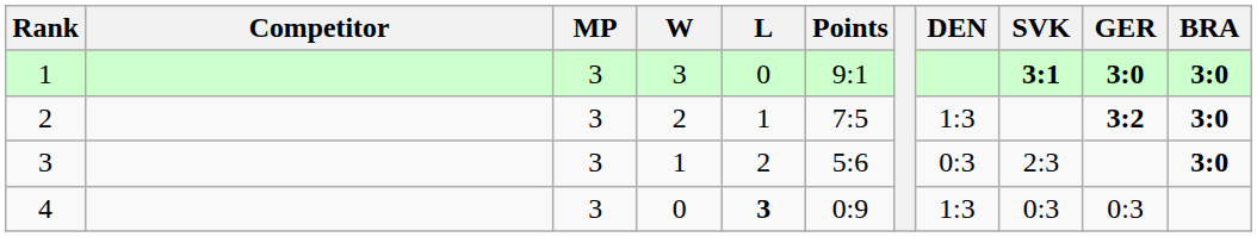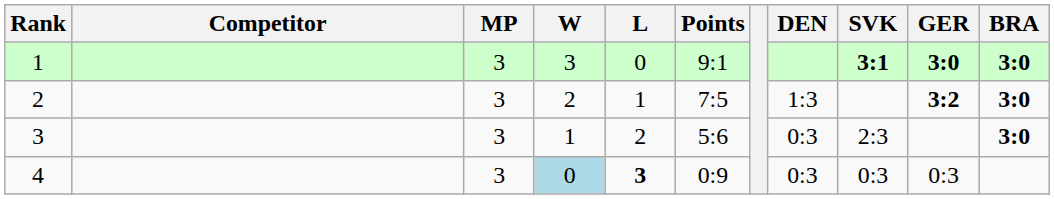4 | W: no background -> lightblue background
4 | DEN: 1:3 -> 0:3
